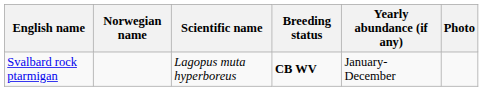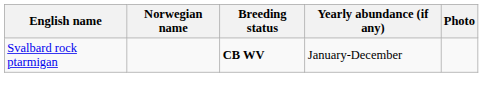- column: Scientific name | Lagopus muta hyperboreus
